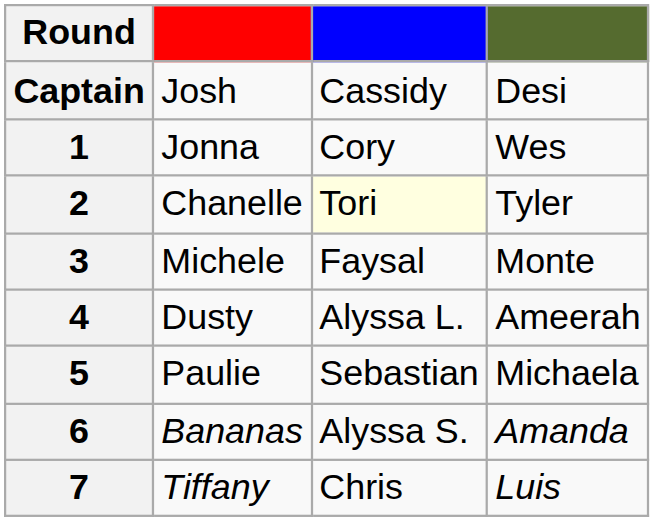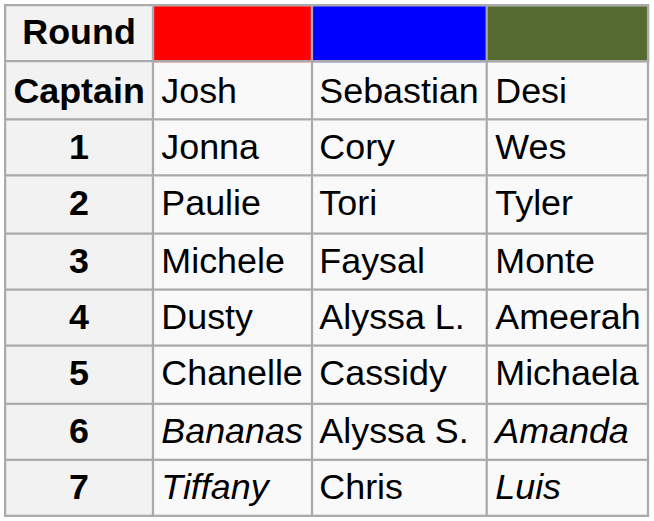Captain | column 3: Cassidy -> Sebastian
2 | column 2: Chanelle -> Paulie
2 | column 3: lightyellow background -> no background
5 | column 2: Paulie -> Chanelle
5 | column 3: Sebastian -> Cassidy
